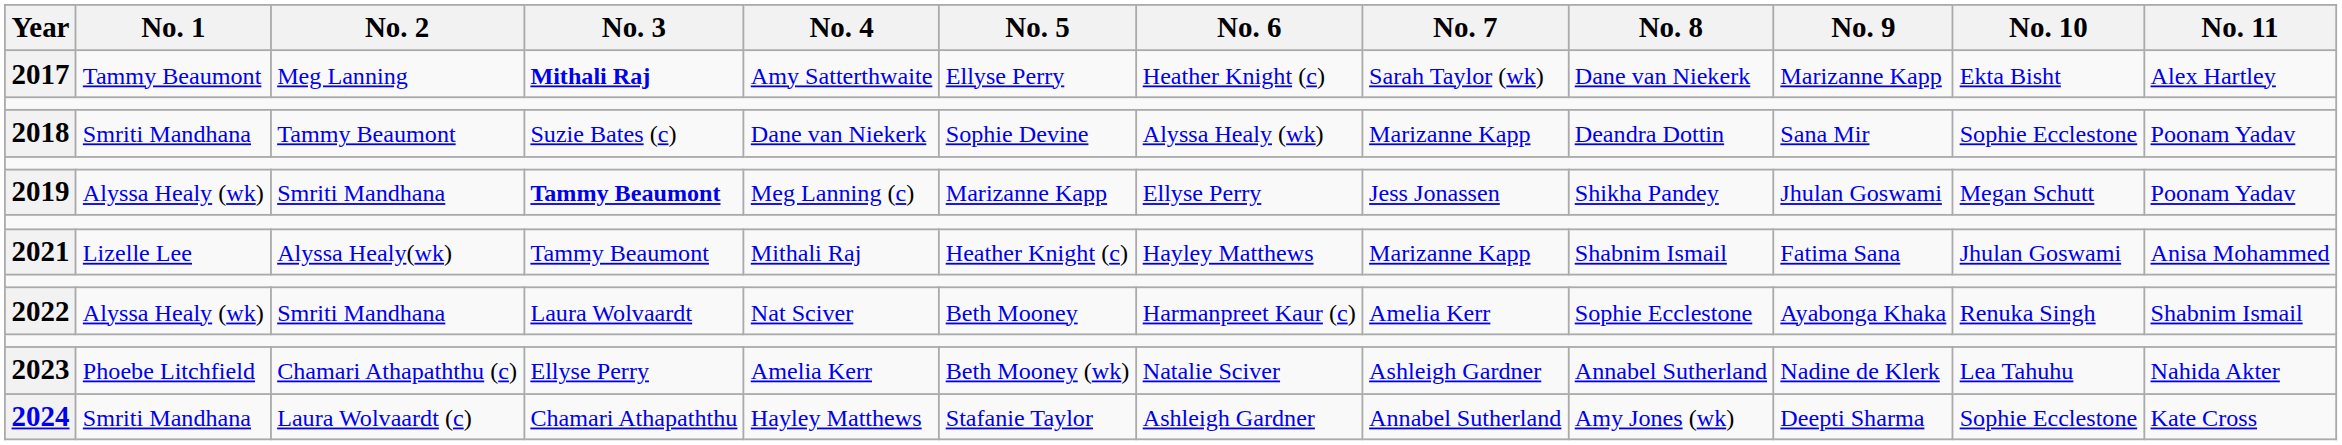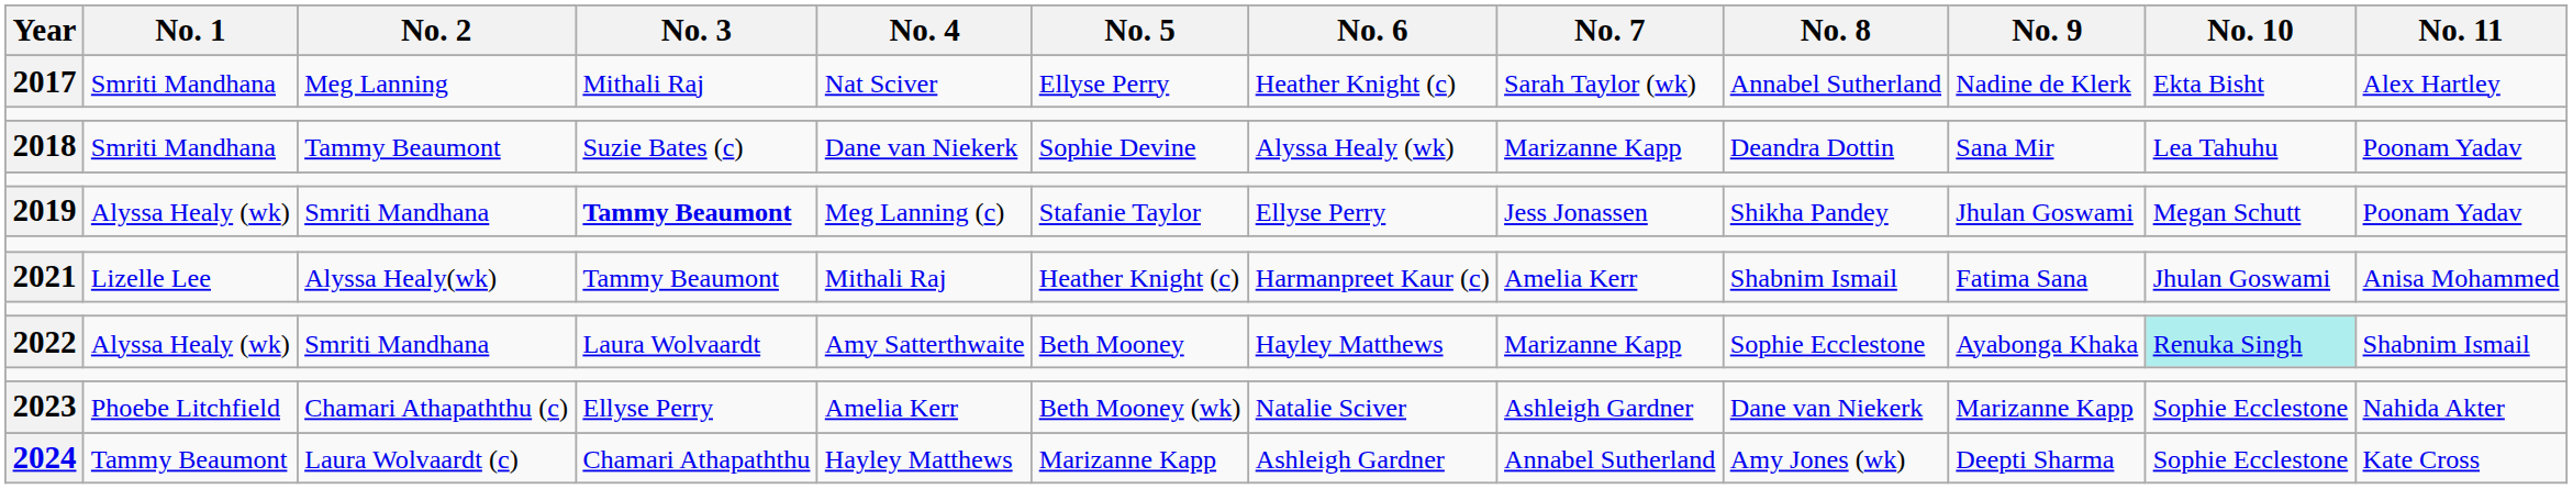2017 | No. 1: Tammy Beaumont -> Smriti Mandhana
2017 | No. 3: bold -> normal
2017 | No. 4: Amy Satterthwaite -> Nat Sciver
2017 | No. 8: Dane van Niekerk -> Annabel Sutherland
2017 | No. 9: Marizanne Kapp -> Nadine de Klerk
2018 | No. 10: Sophie Ecclestone -> Lea Tahuhu
2019 | No. 5: Marizanne Kapp -> Stafanie Taylor
2021 | No. 6: Hayley Matthews -> Harmanpreet Kaur (c)
2021 | No. 7: Marizanne Kapp -> Amelia Kerr
2022 | No. 4: Nat Sciver -> Amy Satterthwaite
2022 | No. 6: Harmanpreet Kaur (c) -> Hayley Matthews
2022 | No. 7: Amelia Kerr -> Marizanne Kapp
2022 | No. 10: no background -> paleturquoise background
2023 | No. 8: Annabel Sutherland -> Dane van Niekerk
2023 | No. 9: Nadine de Klerk -> Marizanne Kapp
2023 | No. 10: Lea Tahuhu -> Sophie Ecclestone
2024 | No. 1: Smriti Mandhana -> Tammy Beaumont
2024 | No. 5: Stafanie Taylor -> Marizanne Kapp
